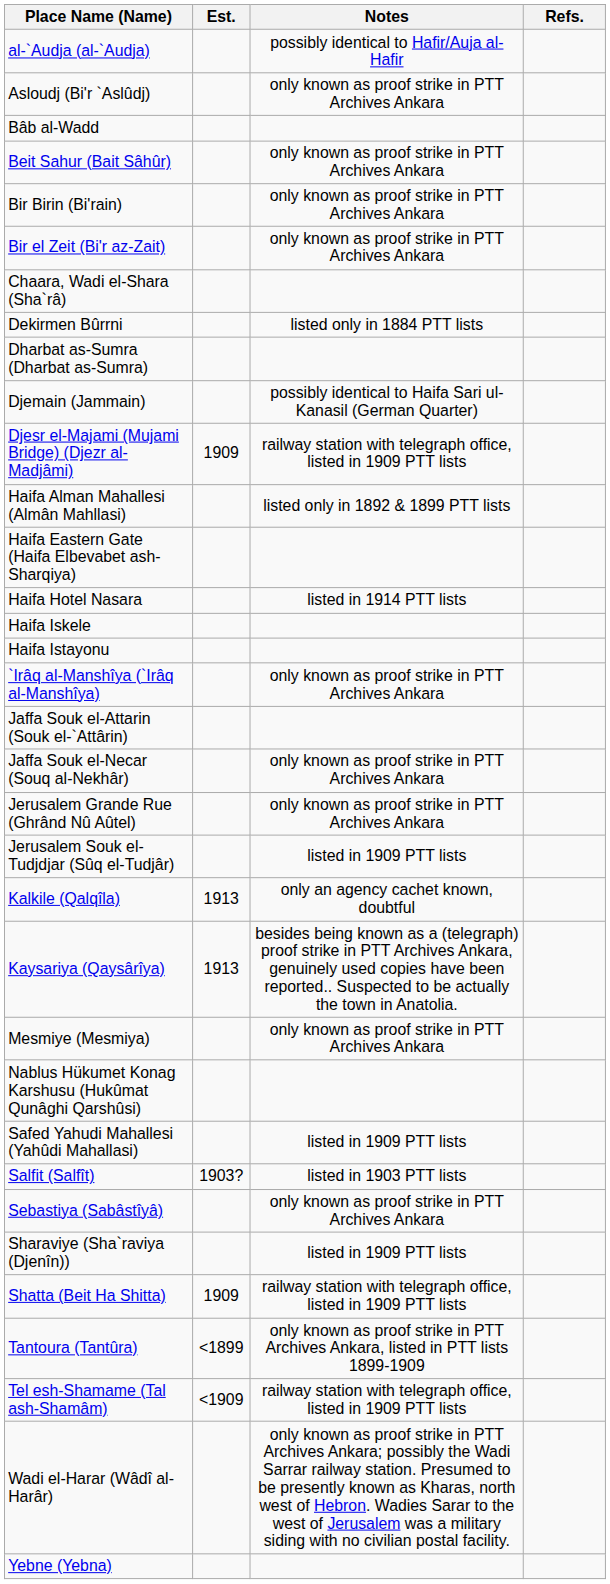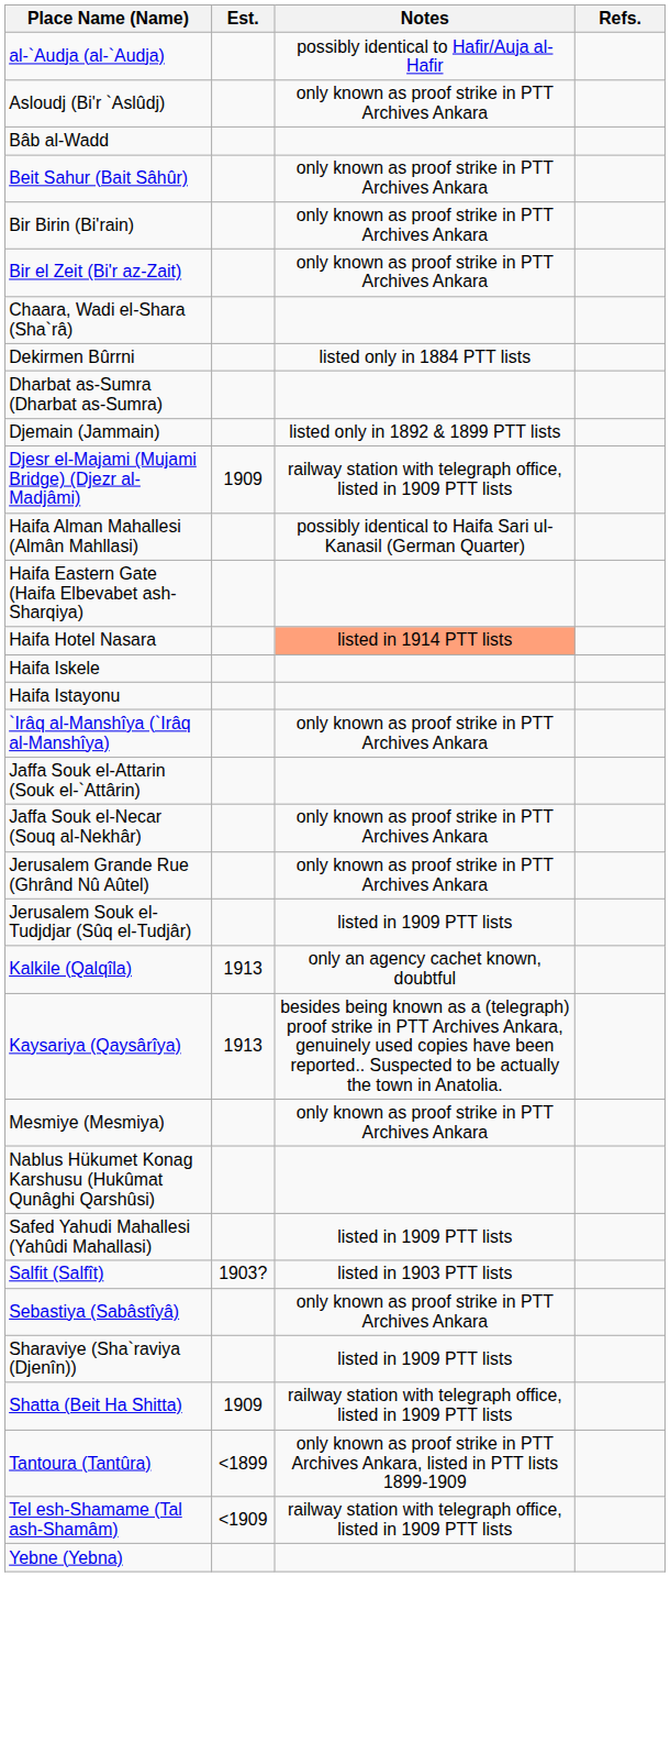Djemain (Jammain) | Notes: possibly identical to Haifa Sari ul-Kanasil (German Quarter) -> listed only in 1892 & 1899 PTT lists
Haifa Alman Mahallesi (Almân Mahllasi) | Notes: listed only in 1892 & 1899 PTT lists -> possibly identical to Haifa Sari ul-Kanasil (German Quarter)
Haifa Hotel Nasara | Notes: no background -> lightsalmon background
- row: Wadi el-Harar (Wâdî al-Harâr) | only known as proof strike in PTT Archives Ankara; possibly the Wadi Sarrar railway station. Presumed to be presently known as Kharas, north west of Hebron. Wadies Sarar to the west of Jerusalem was a military siding with no civilian postal facility.
